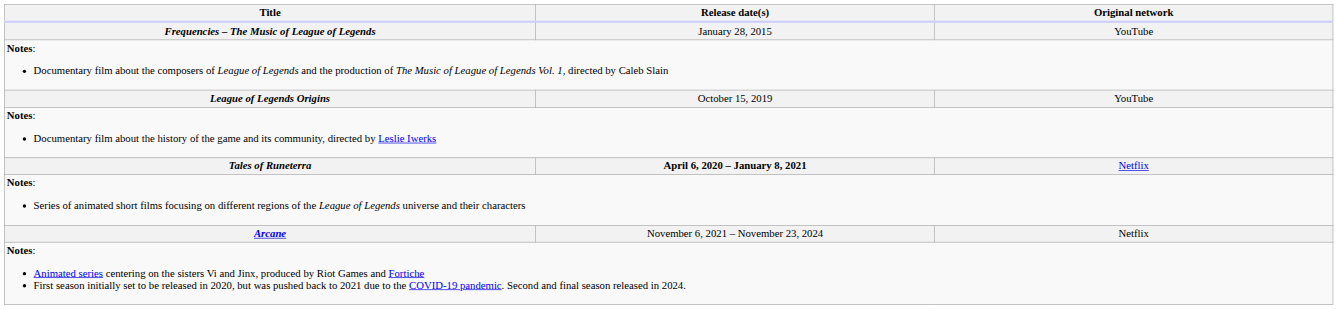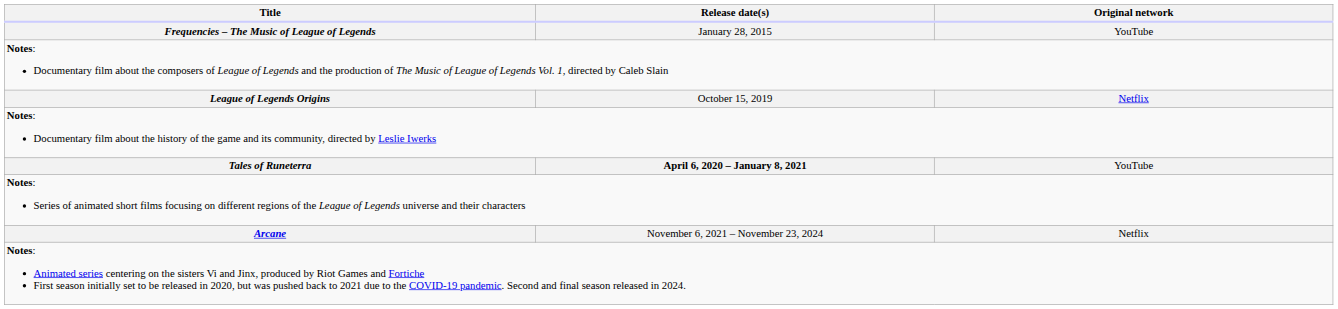League of Legends Origins | Original network: YouTube -> Netflix
Tales of Runeterra | Original network: Netflix -> YouTube
